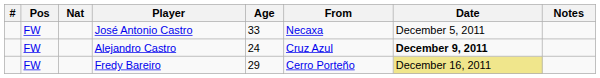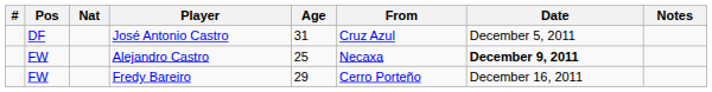José Antonio Castro | Pos: FW -> DF
José Antonio Castro | Age: 33 -> 31
José Antonio Castro | From: Necaxa -> Cruz Azul
Alejandro Castro | Age: 24 -> 25
Alejandro Castro | From: Cruz Azul -> Necaxa
Fredy Bareiro | Date: khaki background -> no background
